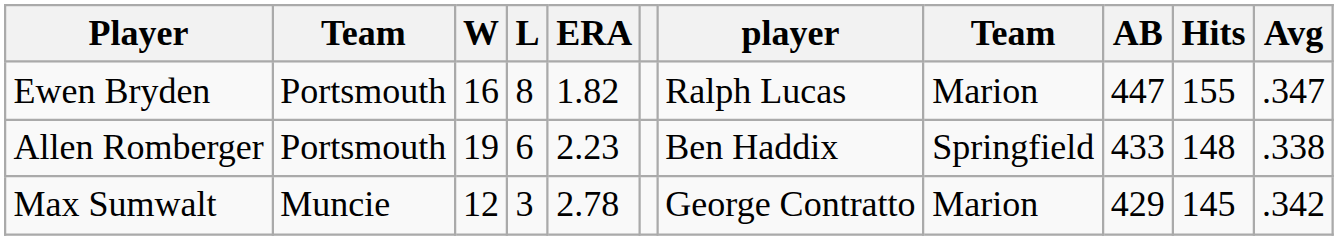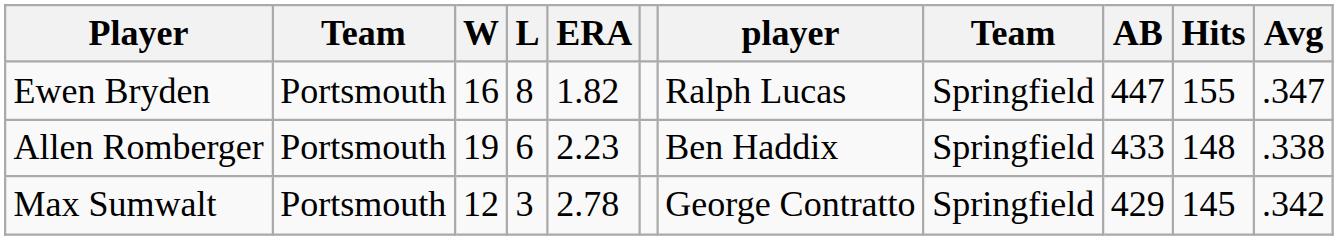Ewen Bryden | column 8: Marion -> Springfield
Max Sumwalt | column 2: Muncie -> Portsmouth
Max Sumwalt | column 8: Marion -> Springfield
